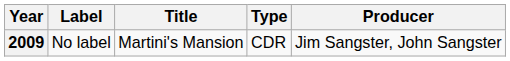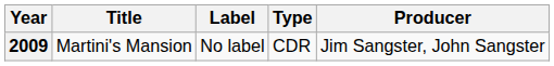columns swapped: Title <-> Label
